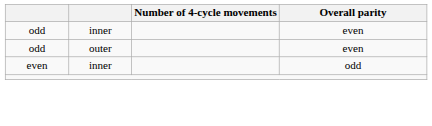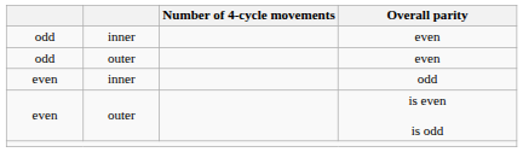+ row: even | outer | is even is odd
